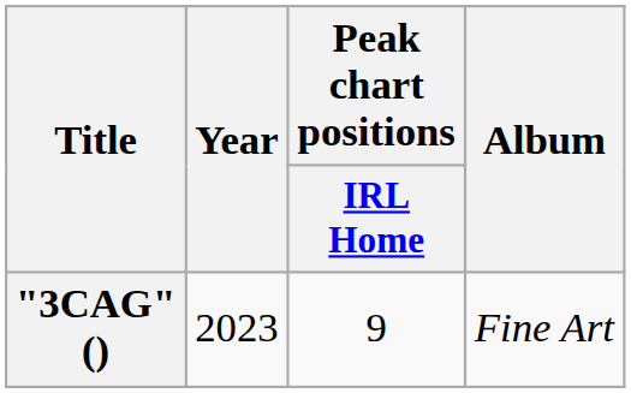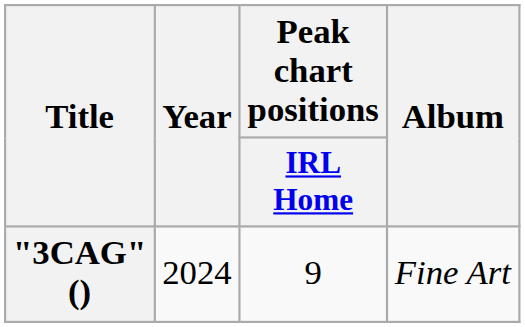"3CAG" () | Year: 2023 -> 2024
